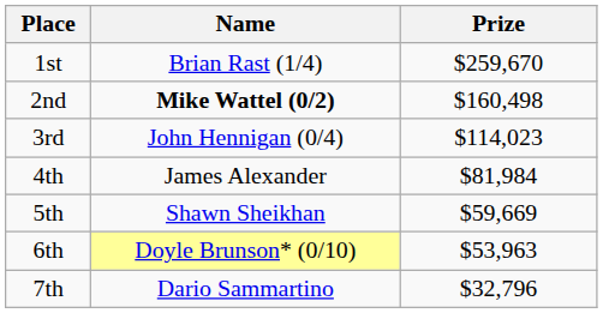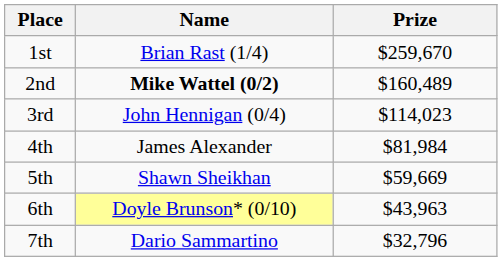2nd | Prize: $160,498 -> $160,489
6th | Prize: $53,963 -> $43,963
